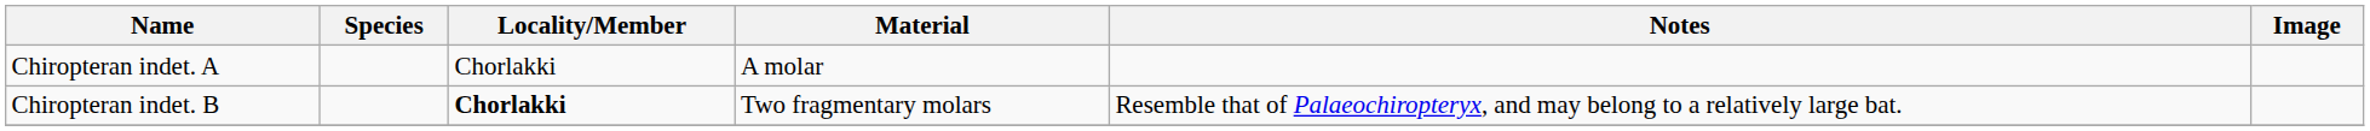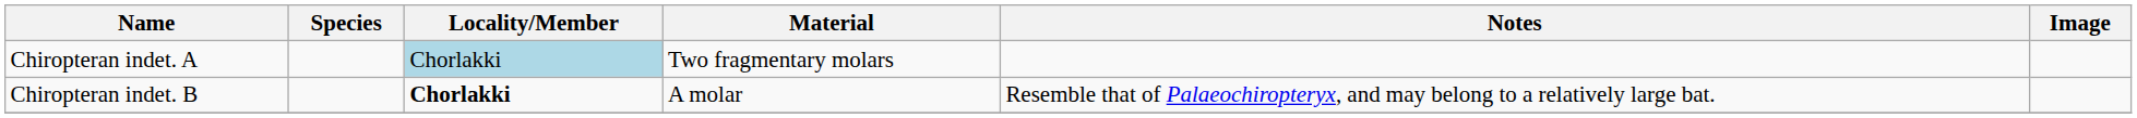Chiropteran indet. A | Locality/Member: no background -> lightblue background
Chiropteran indet. A | Material: A molar -> Two fragmentary molars
Chiropteran indet. B | Material: Two fragmentary molars -> A molar
